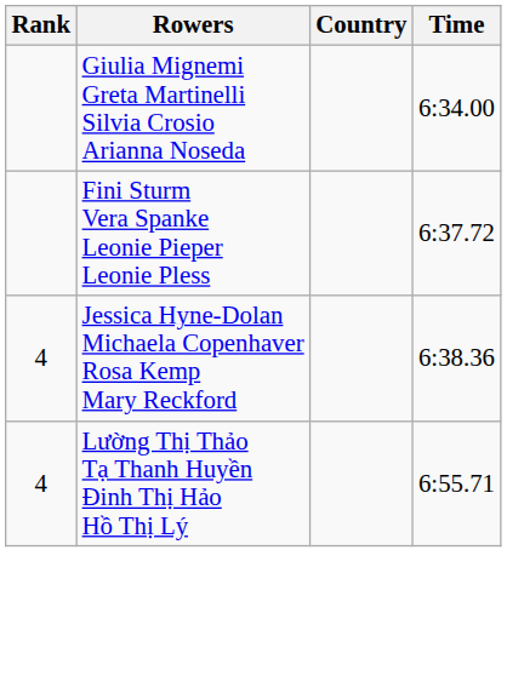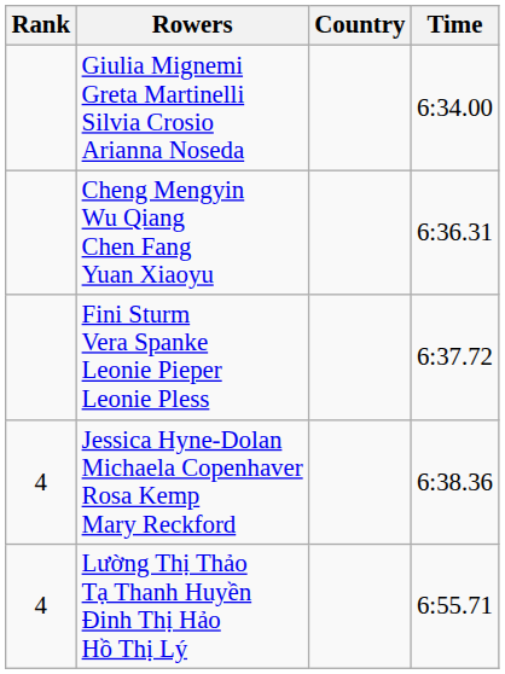+ row: Cheng Mengyin Wu Qiang Chen Fang Yuan Xiaoyu | 6:36.31
